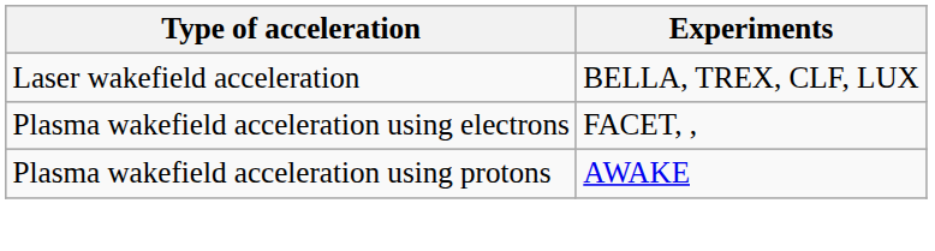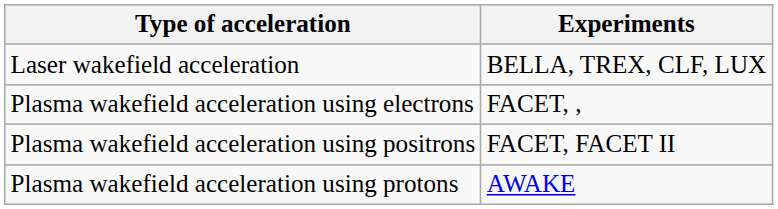+ row: Plasma wakefield acceleration using positrons | FACET, FACET II
